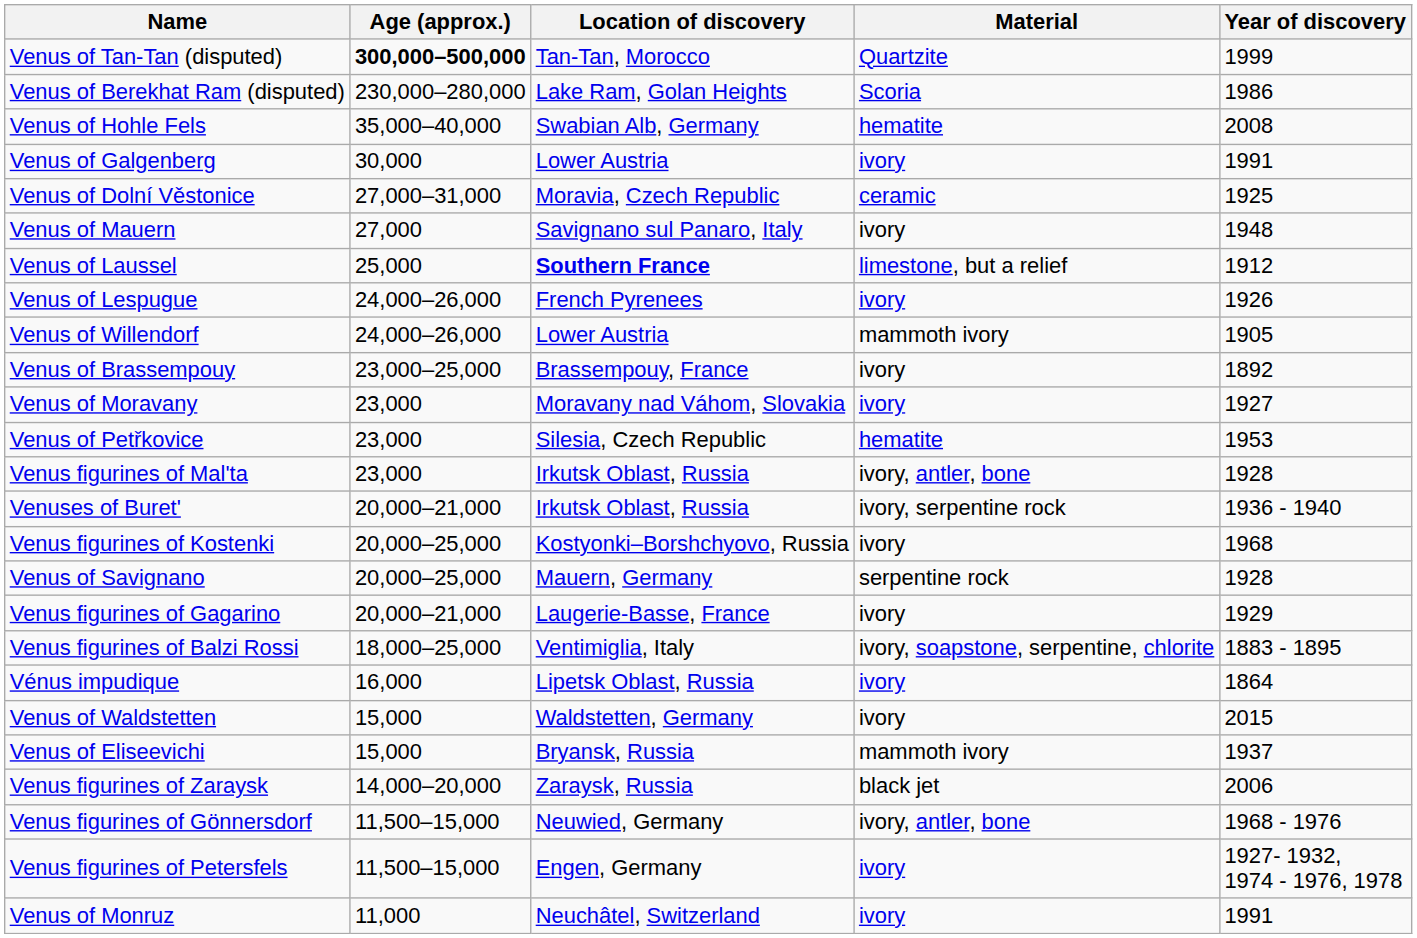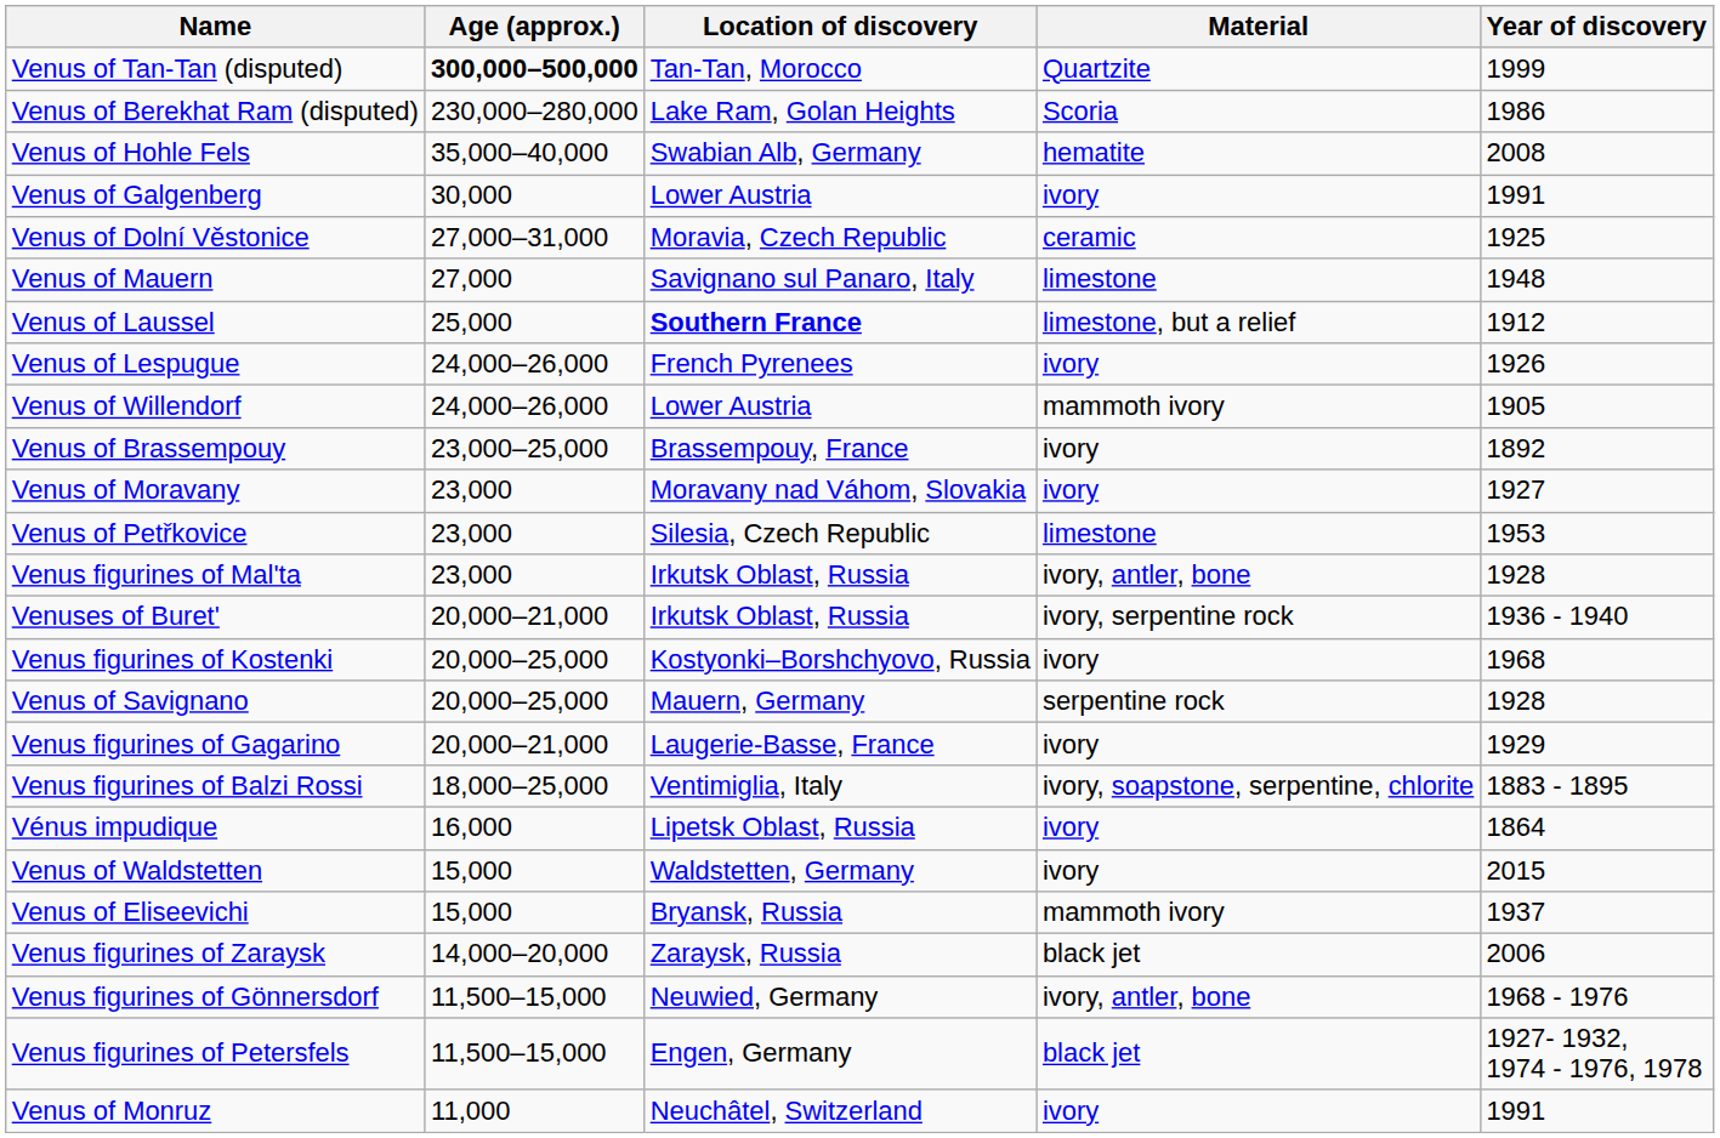Venus of Mauern | Material: ivory -> limestone
Venus of Petřkovice | Material: hematite -> limestone
Venus figurines of Petersfels | Material: ivory -> black jet
